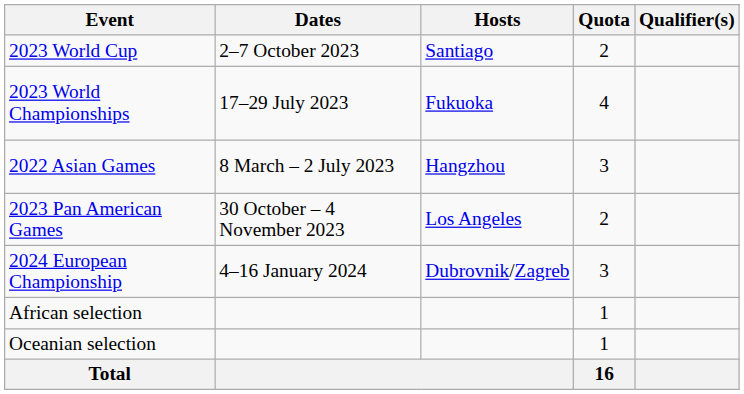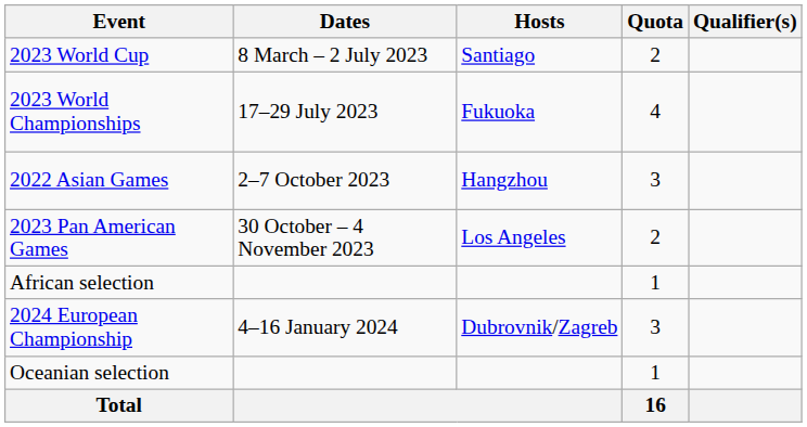2023 World Cup | Dates: 2–7 October 2023 -> 8 March – 2 July 2023
2022 Asian Games | Dates: 8 March – 2 July 2023 -> 2–7 October 2023
rows swapped: 2024 European Championship <-> African selection
